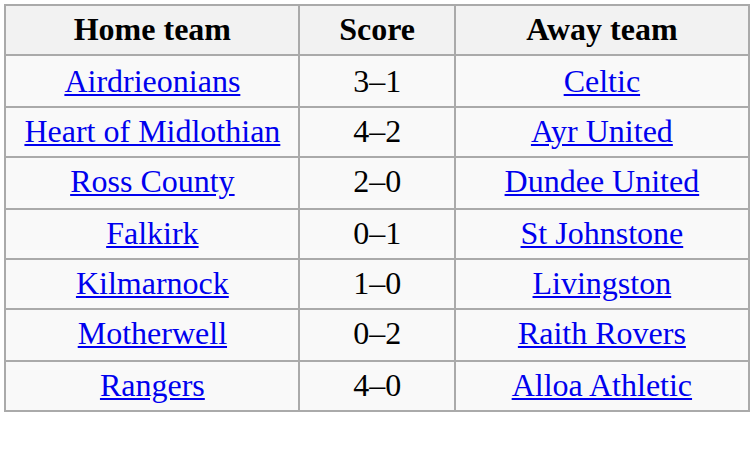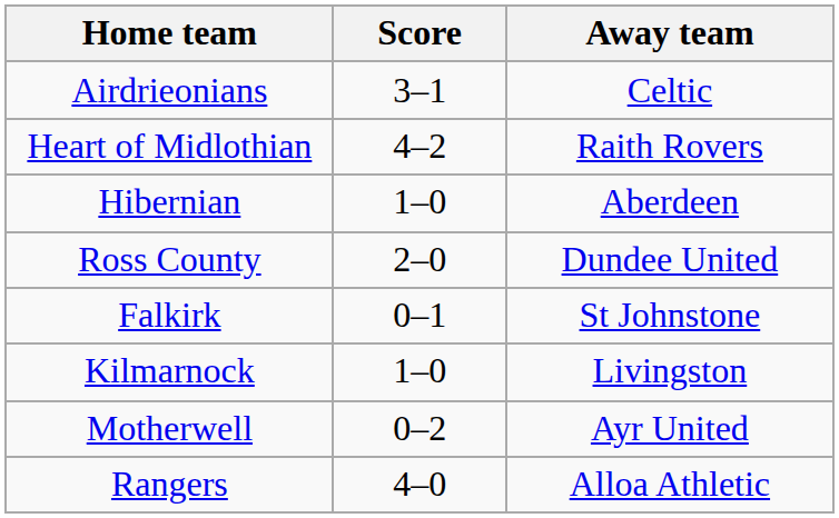Heart of Midlothian | Away team: Ayr United -> Raith Rovers
+ row: Hibernian | 1–0 | Aberdeen
Motherwell | Away team: Raith Rovers -> Ayr United
